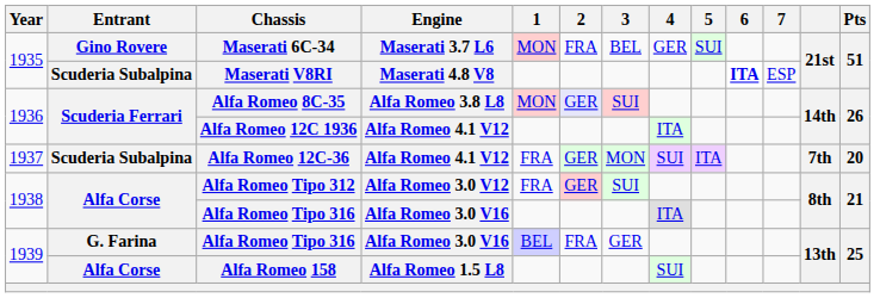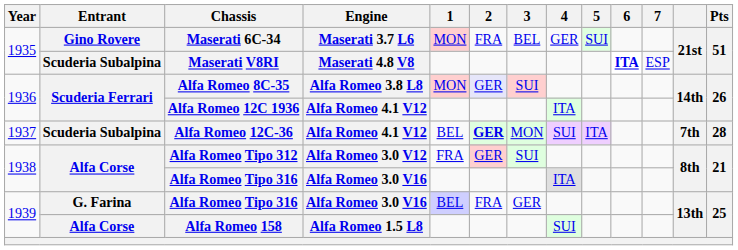Alfa Romeo 12C-36 | 1: FRA -> BEL
Alfa Romeo 12C-36 | 2: normal -> bold
Alfa Romeo 12C-36 | Pts: 20 -> 28
